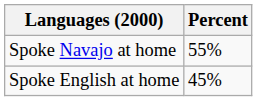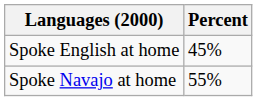rows swapped: Spoke Navajo at home <-> Spoke English at home
